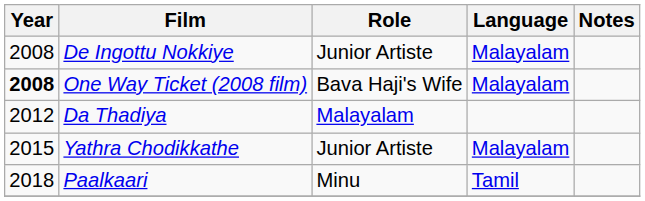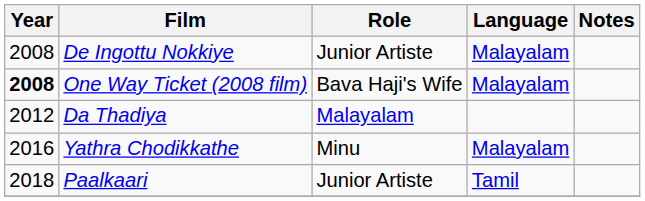Yathra Chodikkathe | Year: 2015 -> 2016
Yathra Chodikkathe | Role: Junior Artiste -> Minu
Paalkaari | Role: Minu -> Junior Artiste
